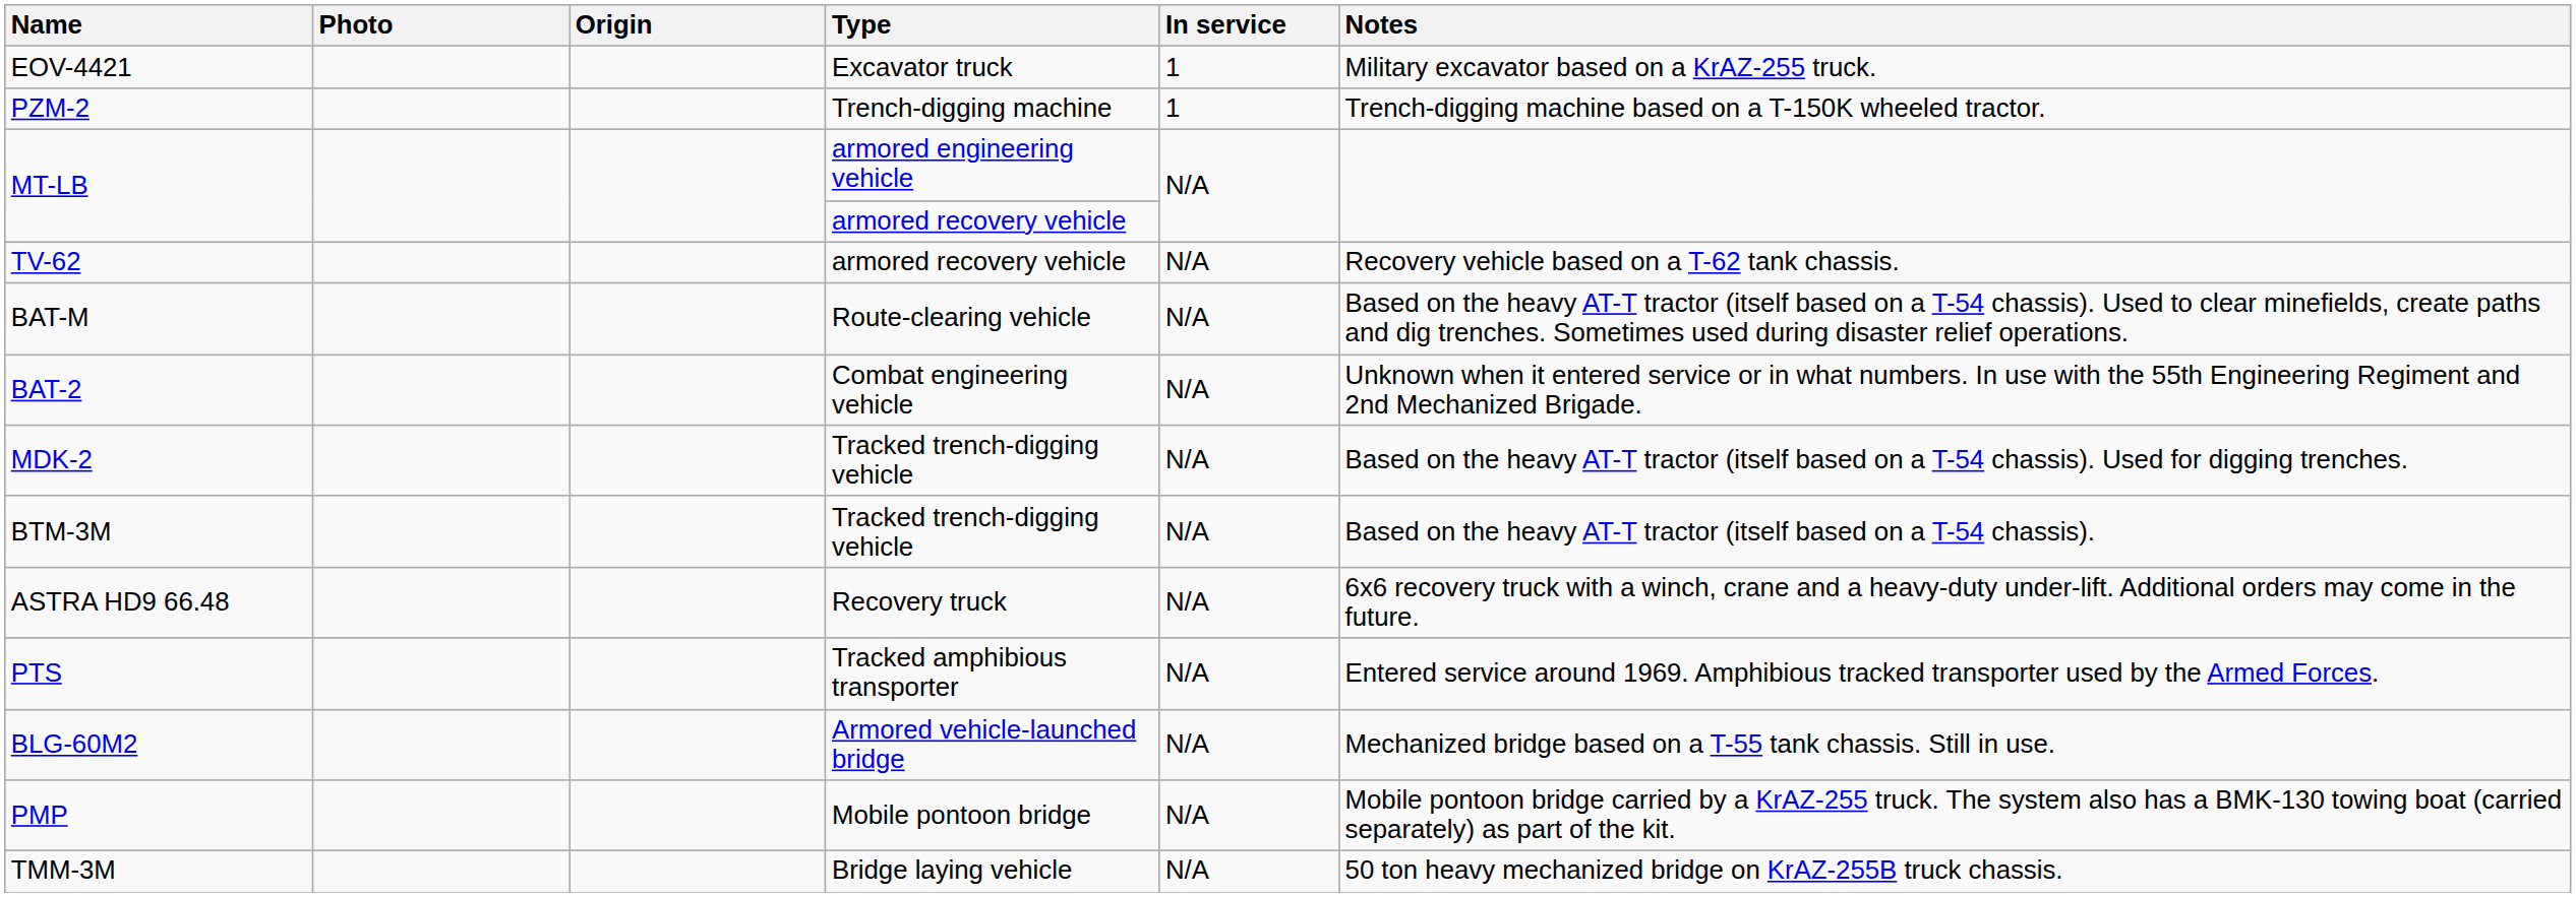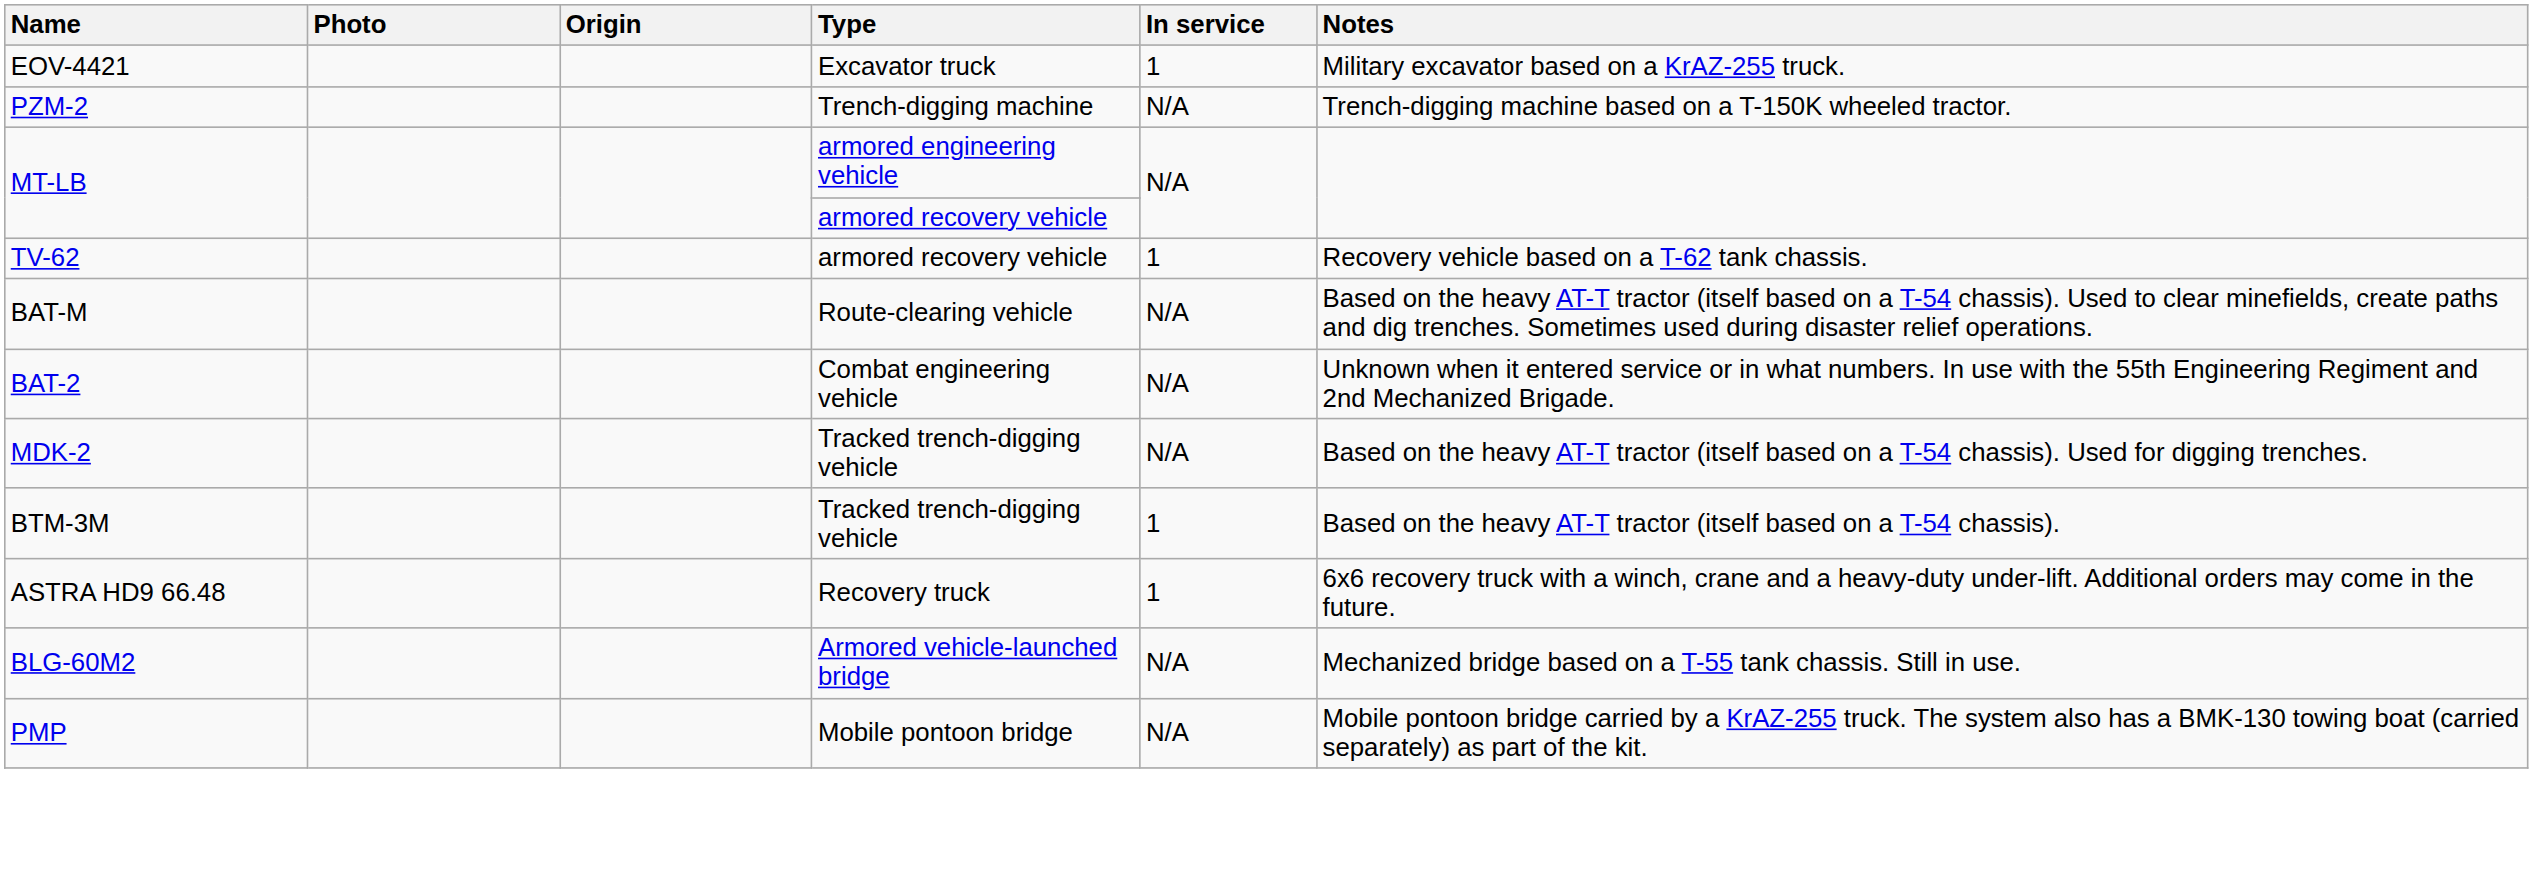PZM-2 | In service: 1 -> N/A
TV-62 | In service: N/A -> 1
BTM-3M | In service: N/A -> 1
ASTRA HD9 66.48 | In service: N/A -> 1
- row: PTS | Tracked amphibious transporter | N/A | Entered service around 1969. Amphibious tracked transporter used by the Armed Forces.
- row: TMM-3M | Bridge laying vehicle | N/A | 50 ton heavy mechanized bridge on KrAZ-255B truck chassis.
